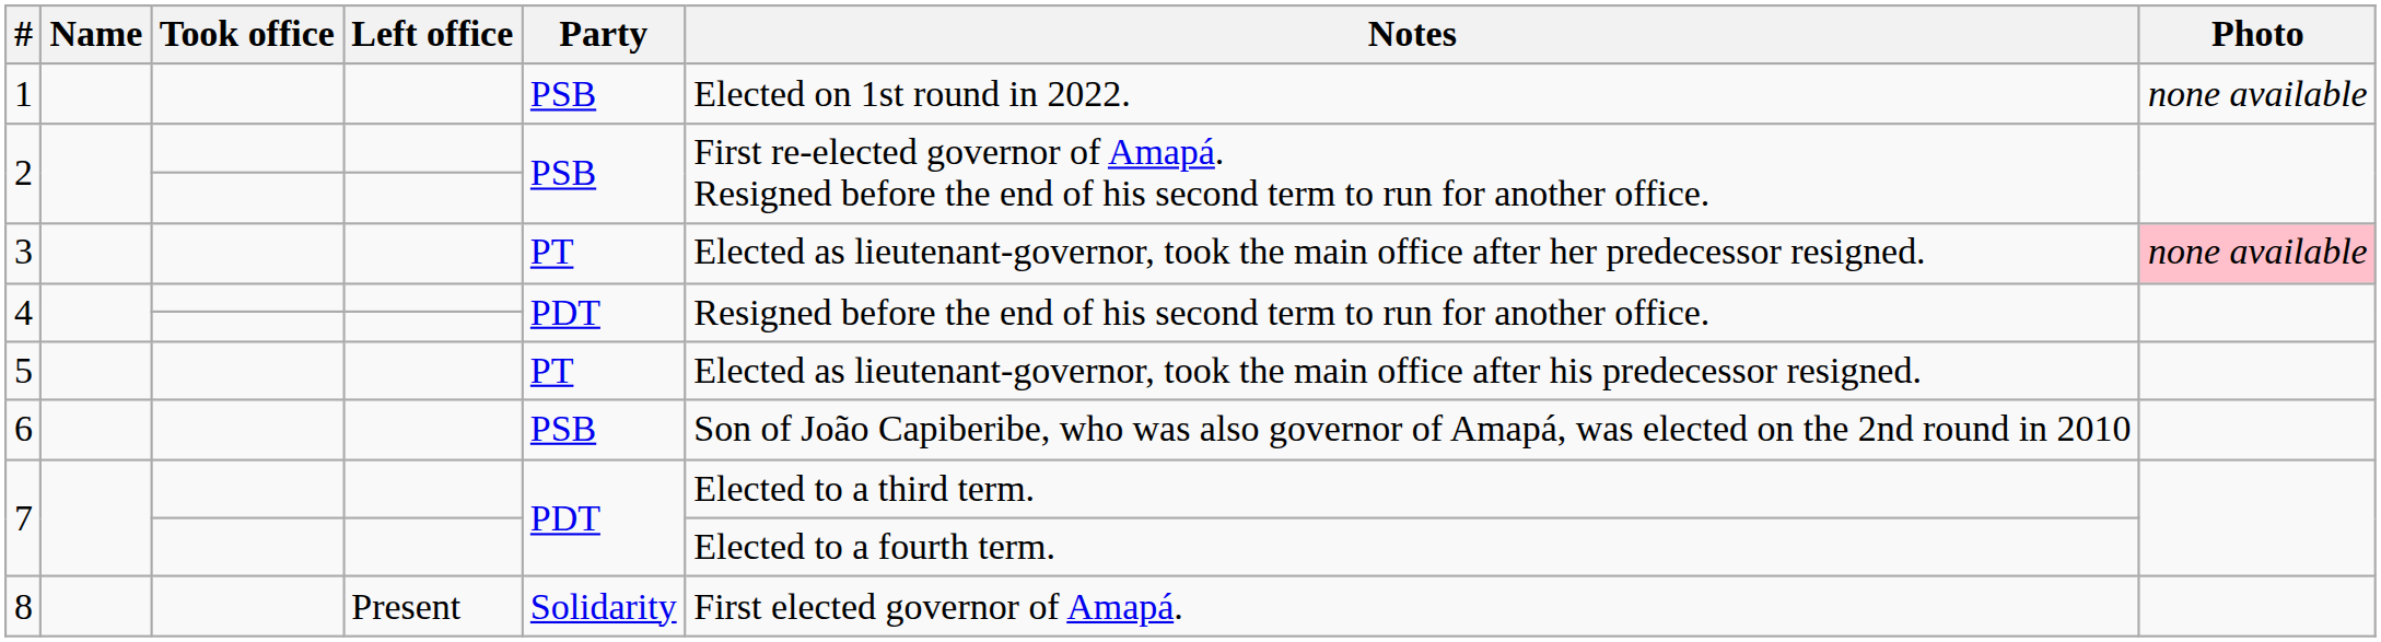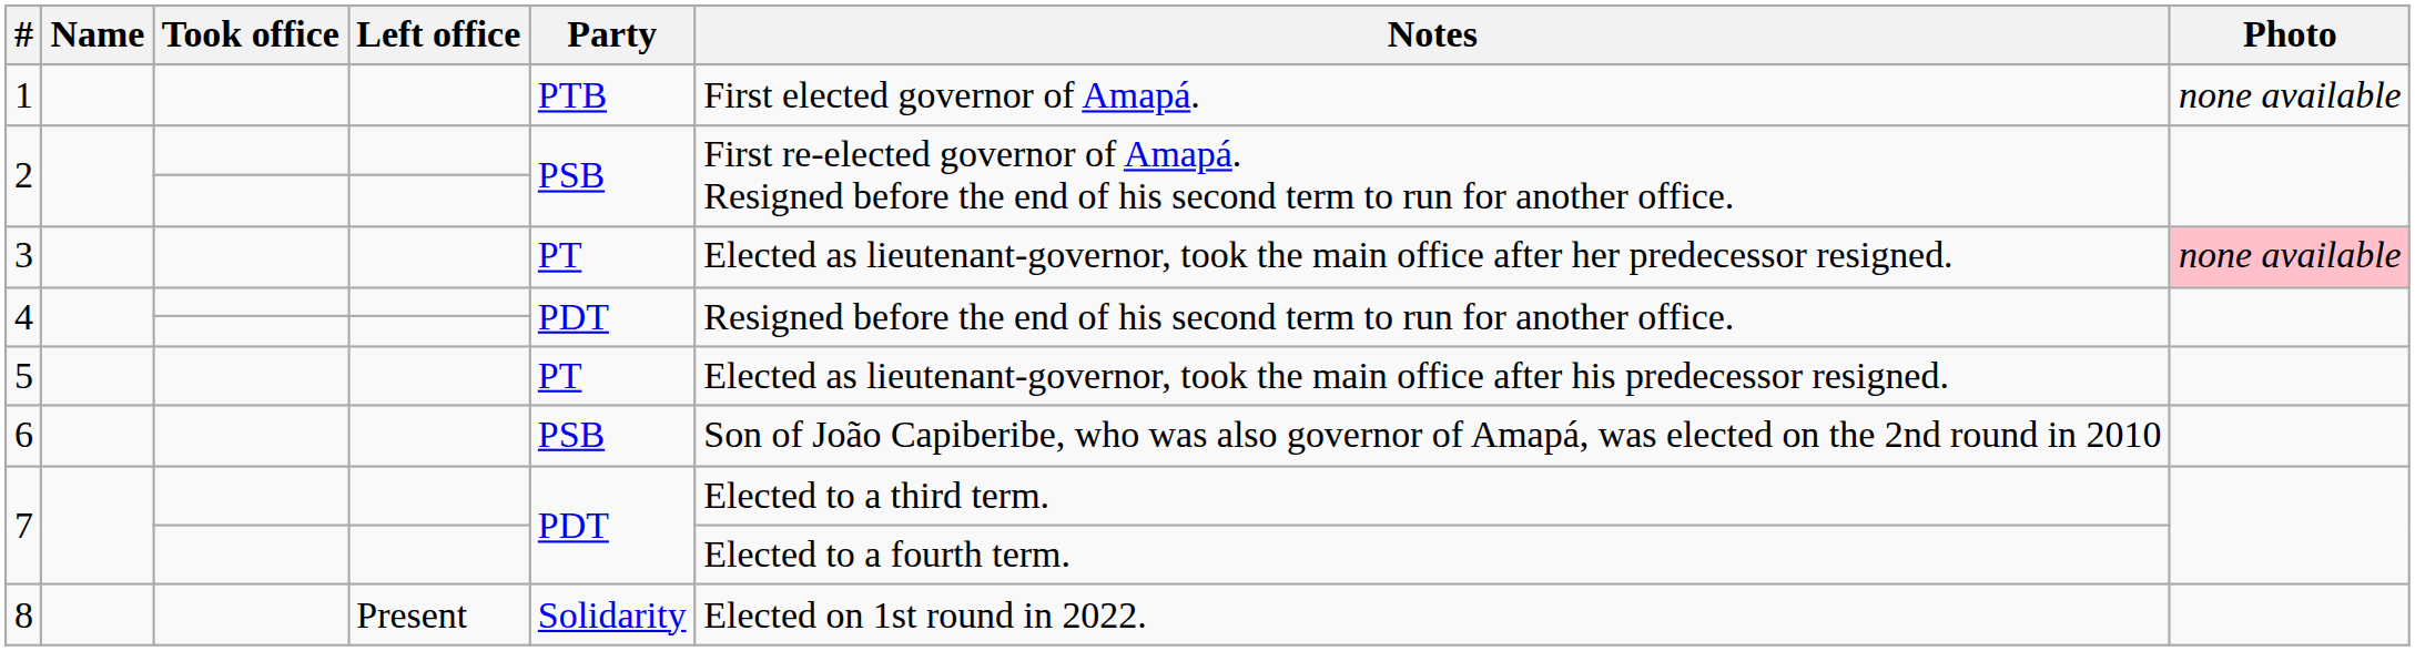1 | Party: PSB -> PTB
1 | Notes: Elected on 1st round in 2022. -> First elected governor of Amapá.
8 | Notes: First elected governor of Amapá. -> Elected on 1st round in 2022.
